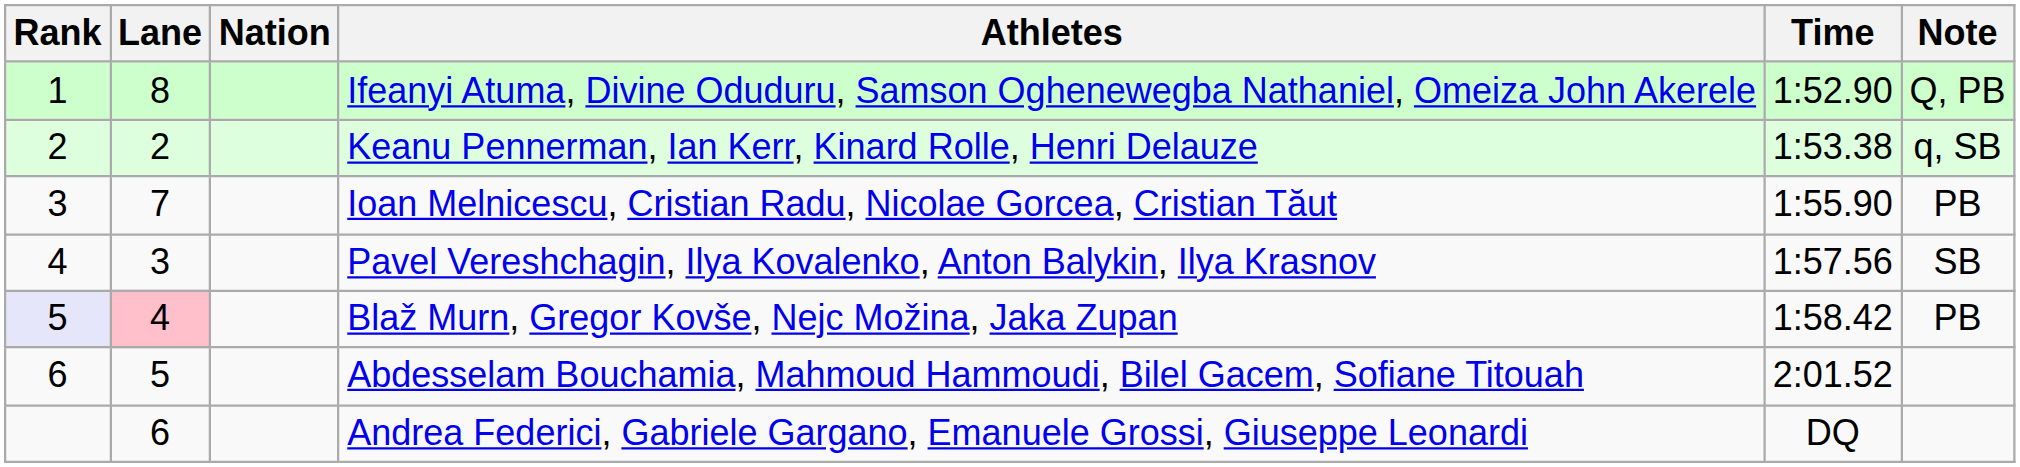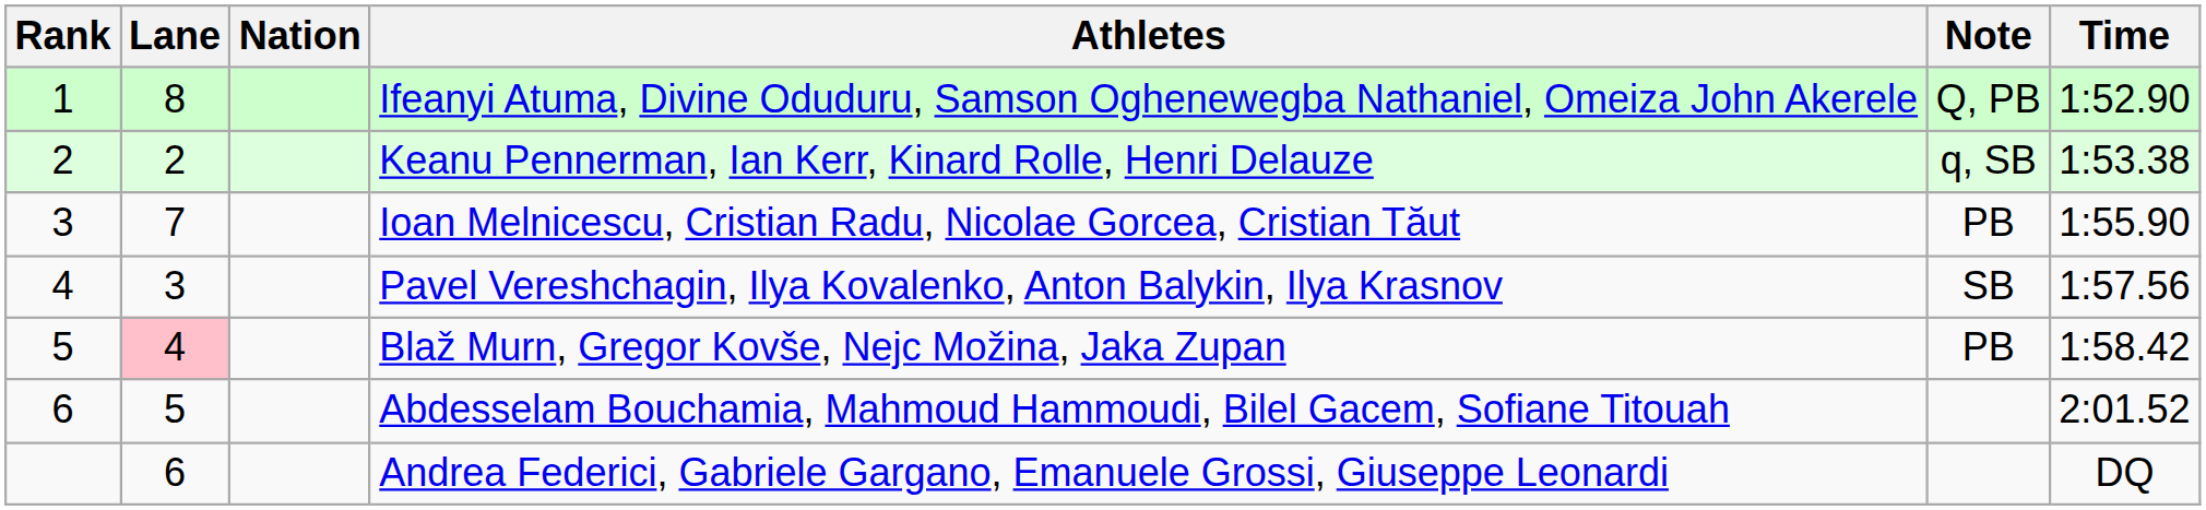columns swapped: Time <-> Note
Blaž Murn, Gregor Kovše, Nejc Možina, Jaka Zupan | Rank: lavender background -> no background
